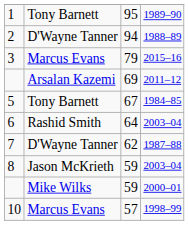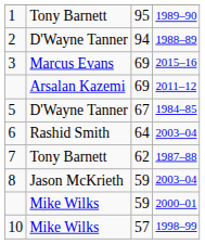3 | column 3: 79 -> 69
5 | column 2: Tony Barnett -> D'Wayne Tanner
7 | column 2: D'Wayne Tanner -> Tony Barnett
10 | column 2: Marcus Evans -> Mike Wilks
